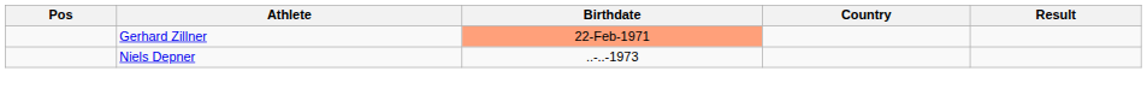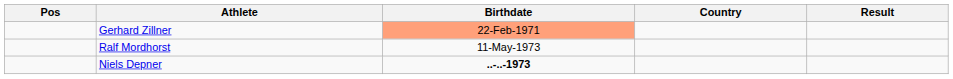+ row: Ralf Mordhorst | 11-May-1973
Niels Depner | Birthdate: normal -> bold
